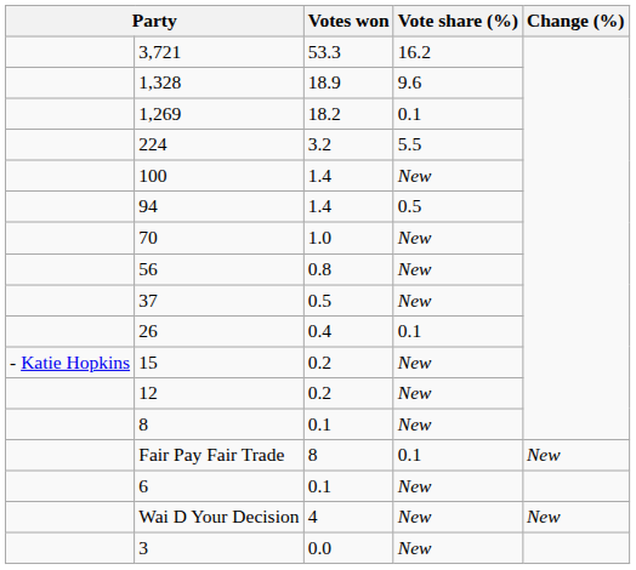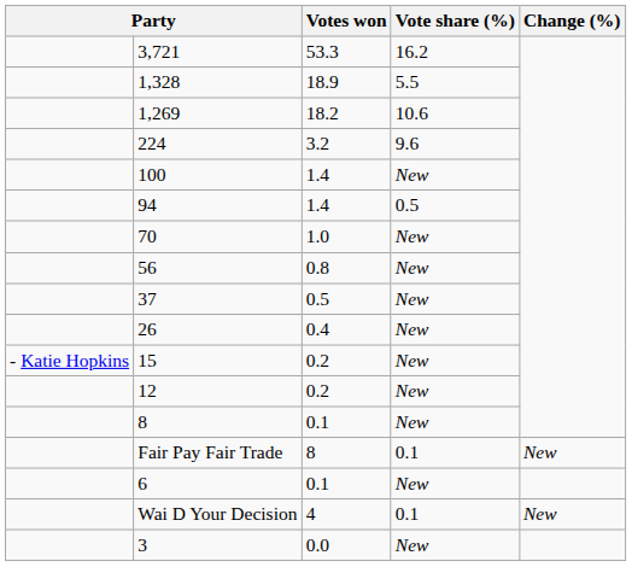1,328 | Vote share (%): 9.6 -> 5.5
1,269 | Vote share (%): 0.1 -> 10.6
224 | Vote share (%): 5.5 -> 9.6
26 | Vote share (%): 0.1 -> New
Wai D Your Decision | Vote share (%): New -> 0.1
